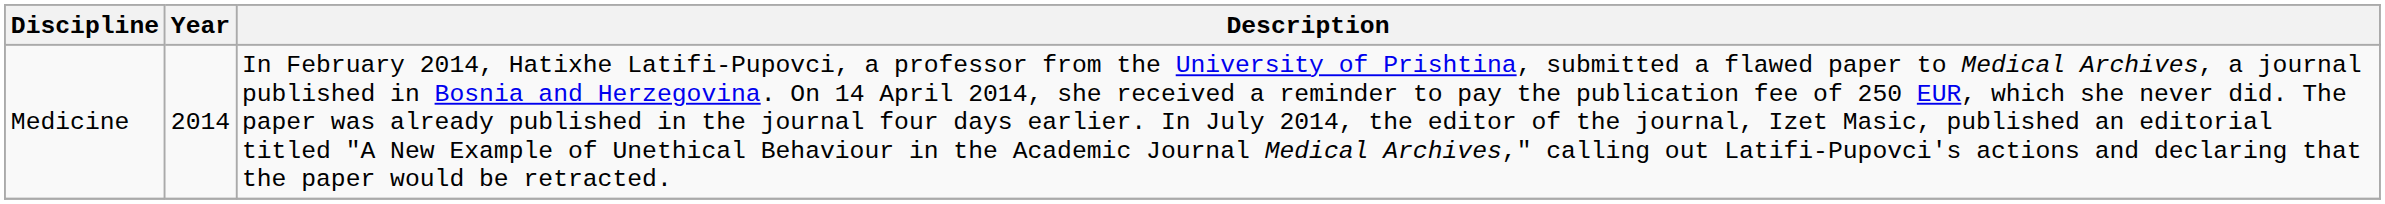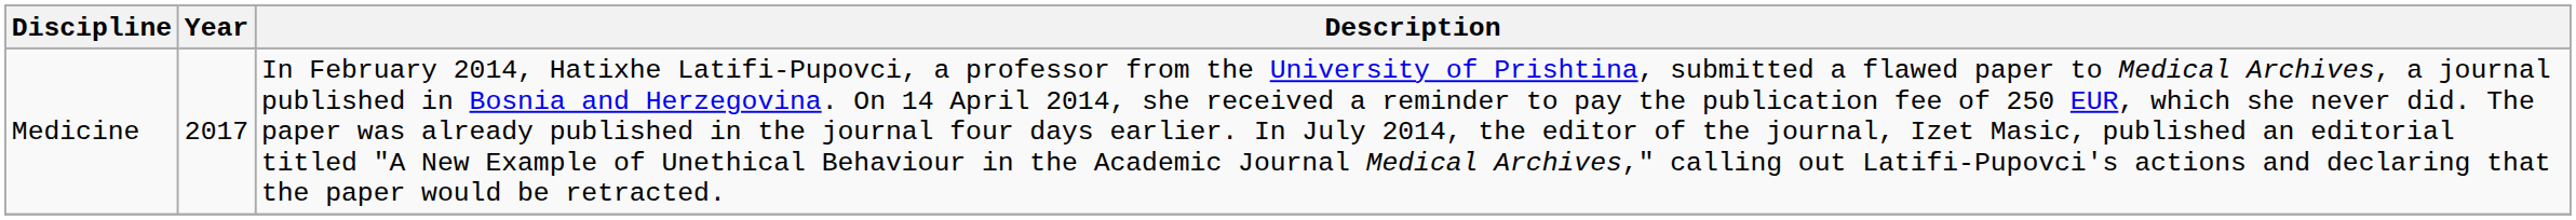Medicine | Year: 2014 -> 2017
